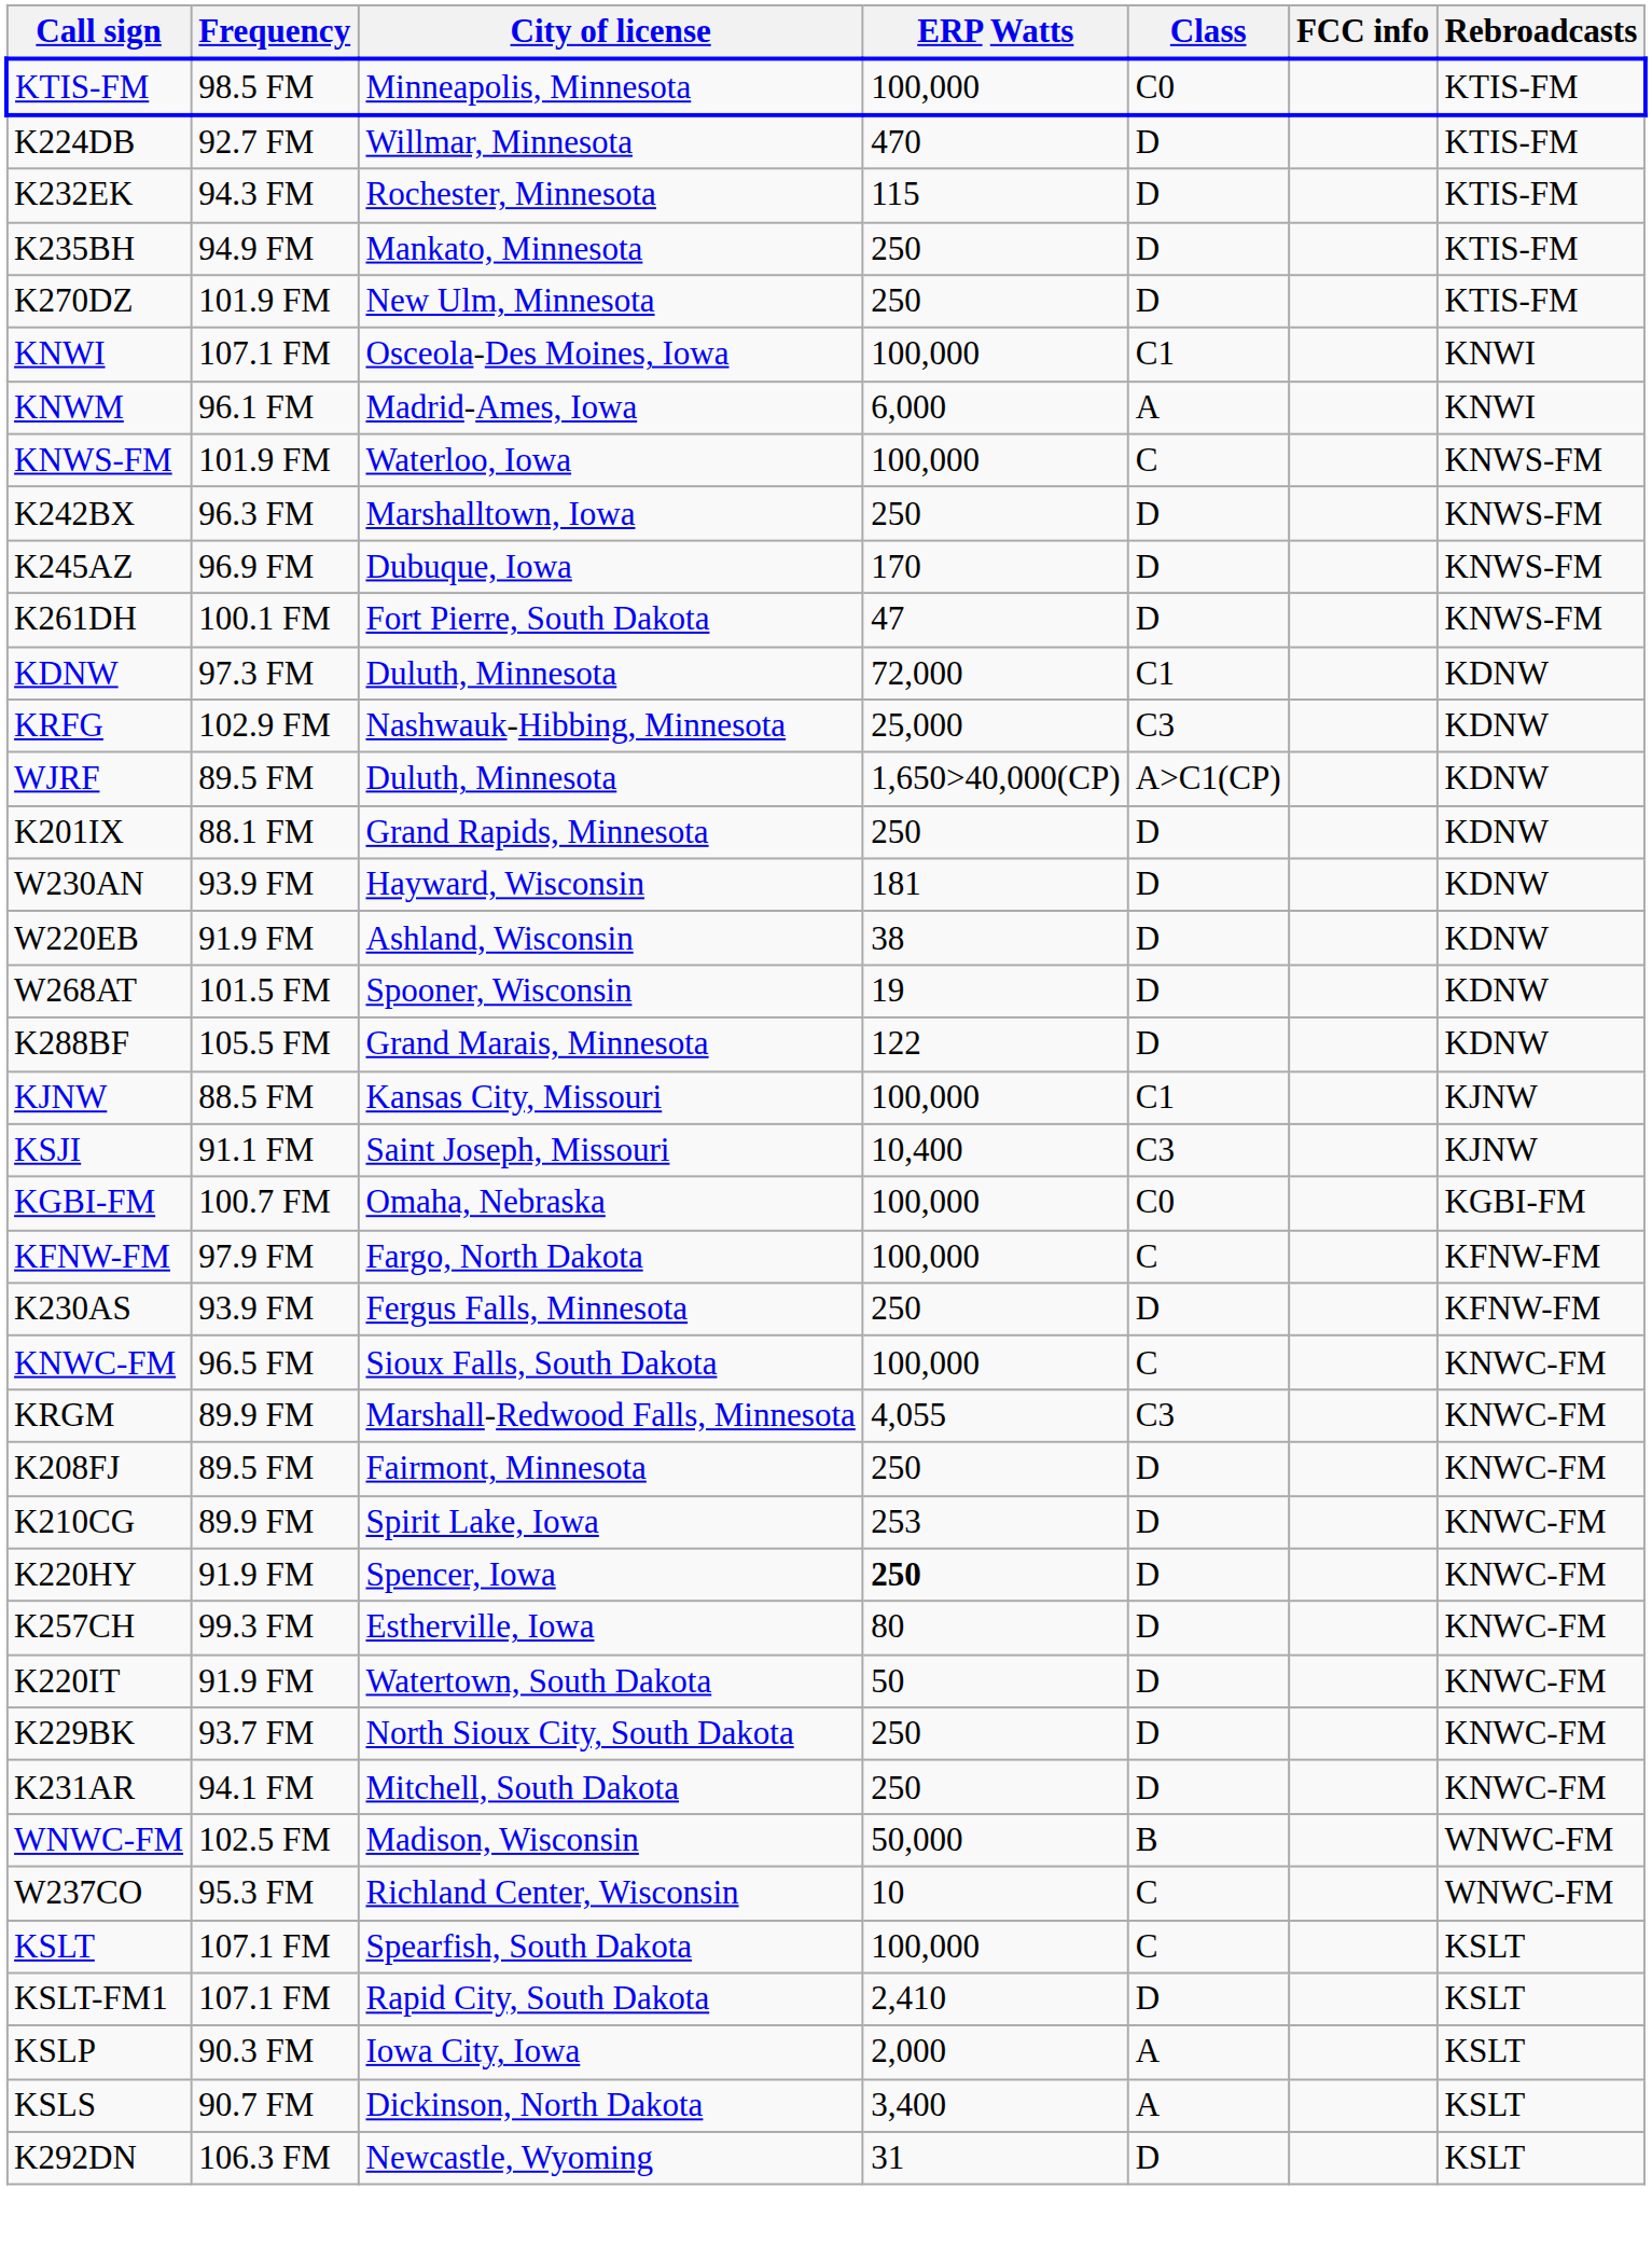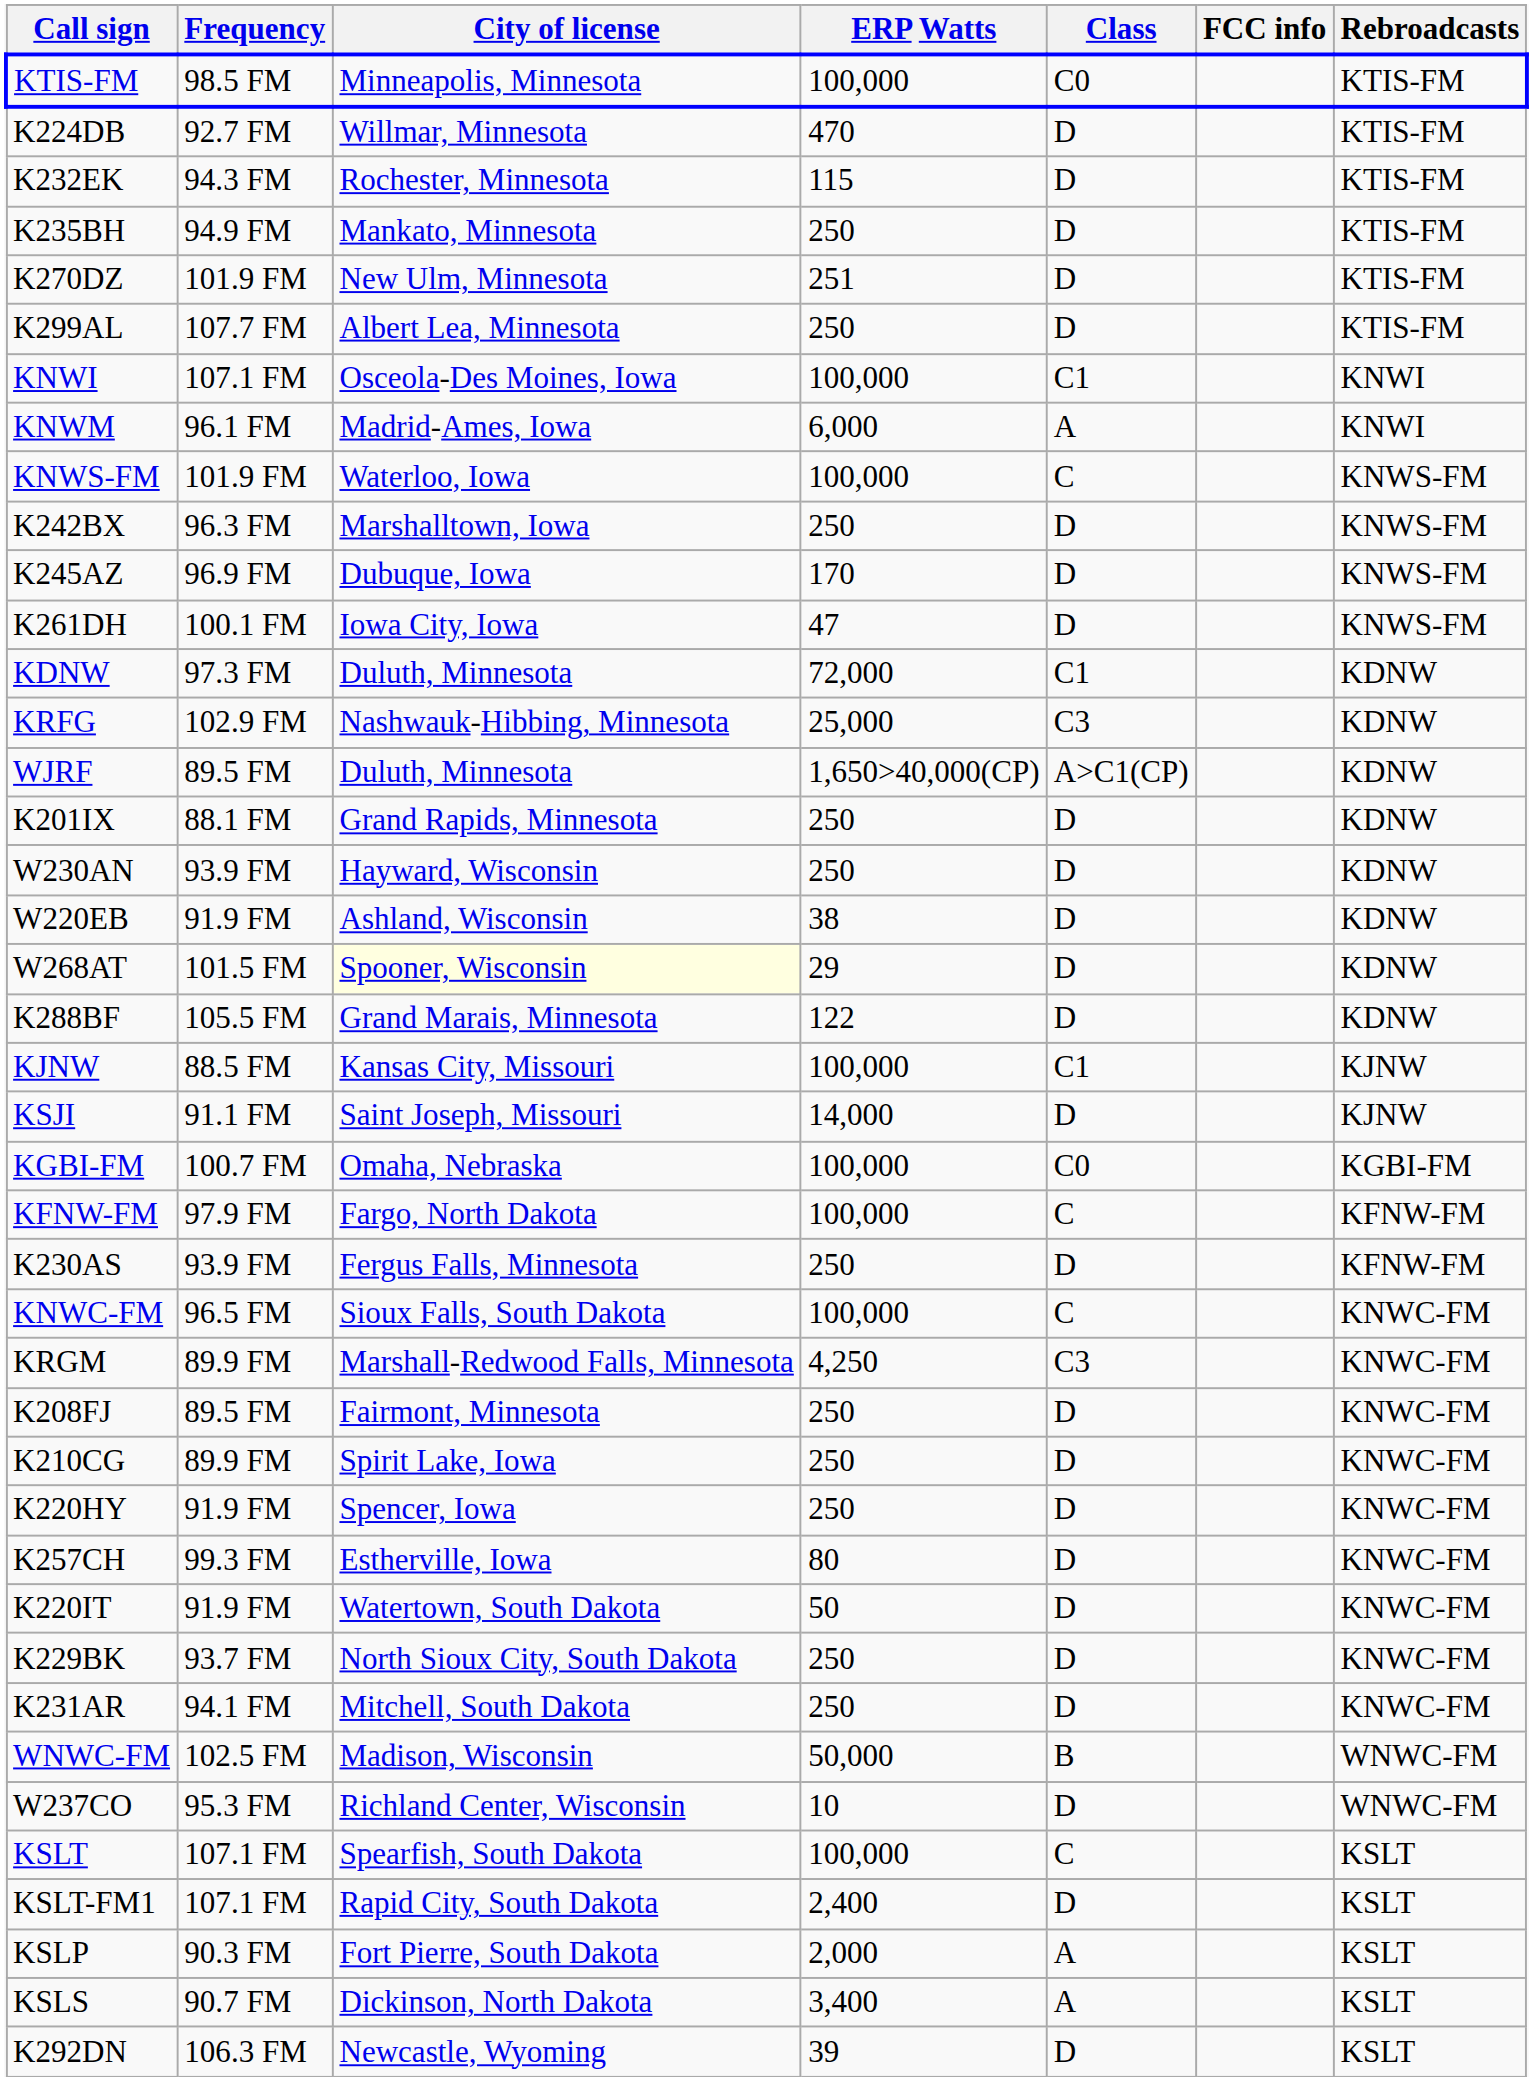K270DZ | ERP Watts: 250 -> 251
+ row: K299AL | 107.7 FM | Albert Lea, Minnesota | 250 | D | KTIS-FM
K261DH | City of license: Fort Pierre, South Dakota -> Iowa City, Iowa
W230AN | ERP Watts: 181 -> 250
W268AT | City of license: no background -> lightyellow background
W268AT | ERP Watts: 19 -> 29
KSJI | ERP Watts: 10,400 -> 14,000
KSJI | Class: C3 -> D
KRGM | ERP Watts: 4,055 -> 4,250
K210CG | ERP Watts: 253 -> 250
K220HY | ERP Watts: bold -> normal
W237CO | Class: C -> D
KSLT-FM1 | ERP Watts: 2,410 -> 2,400
KSLP | City of license: Iowa City, Iowa -> Fort Pierre, South Dakota
K292DN | ERP Watts: 31 -> 39
